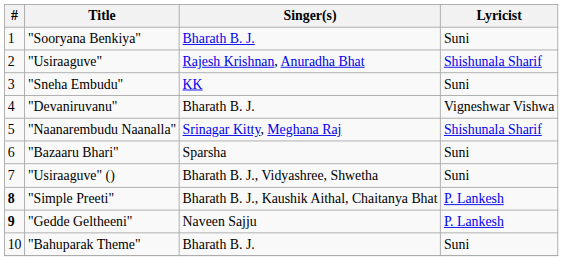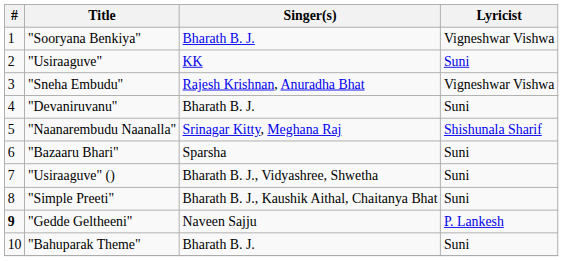"Sooryana Benkiya" | Lyricist: Suni -> Vigneshwar Vishwa
"Usiraaguve" | Singer(s): Rajesh Krishnan, Anuradha Bhat -> KK
"Usiraaguve" | Lyricist: Shishunala Sharif -> Suni
"Sneha Embudu" | Singer(s): KK -> Rajesh Krishnan, Anuradha Bhat
"Sneha Embudu" | Lyricist: Suni -> Vigneshwar Vishwa
"Devaniruvanu" | Lyricist: Vigneshwar Vishwa -> Suni
"Simple Preeti" | #: bold -> normal
"Simple Preeti" | Lyricist: P. Lankesh -> Suni
